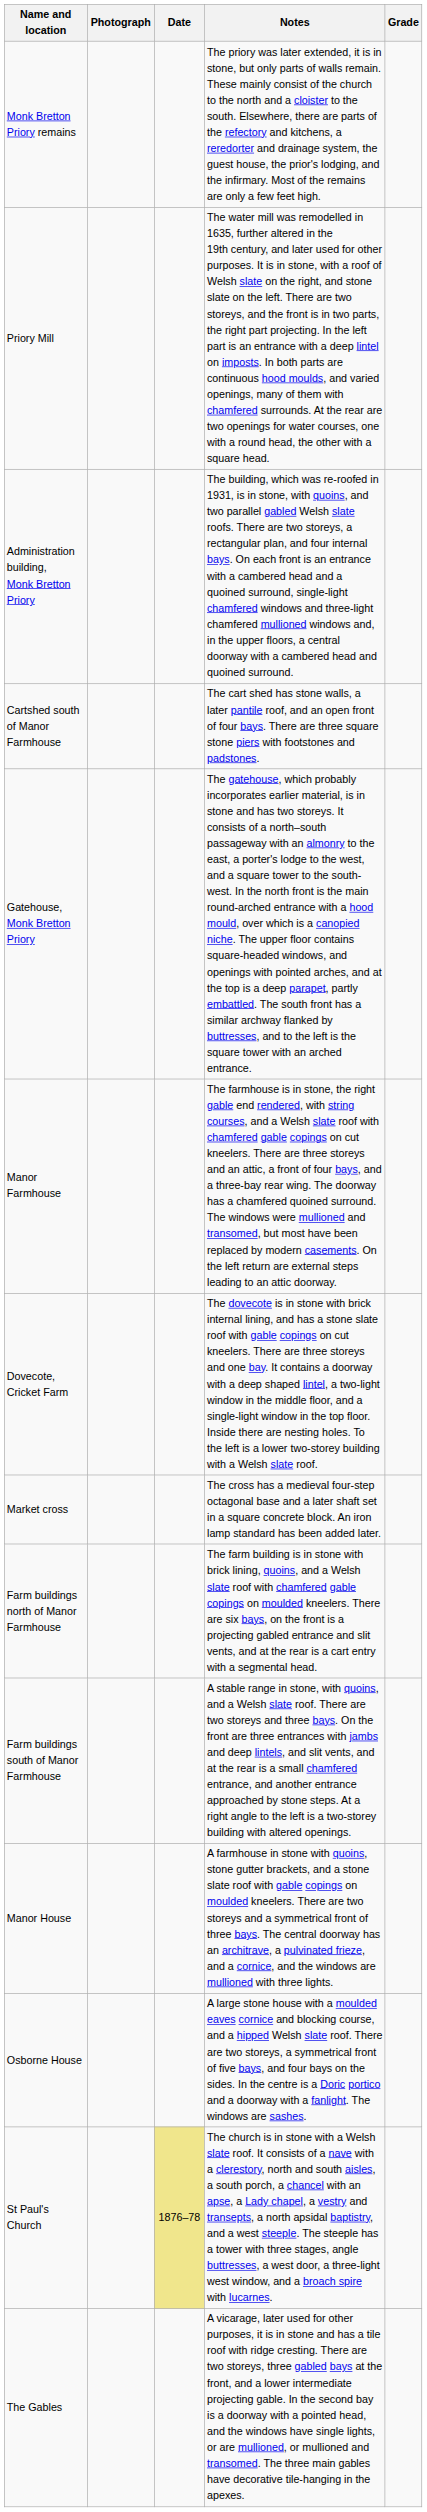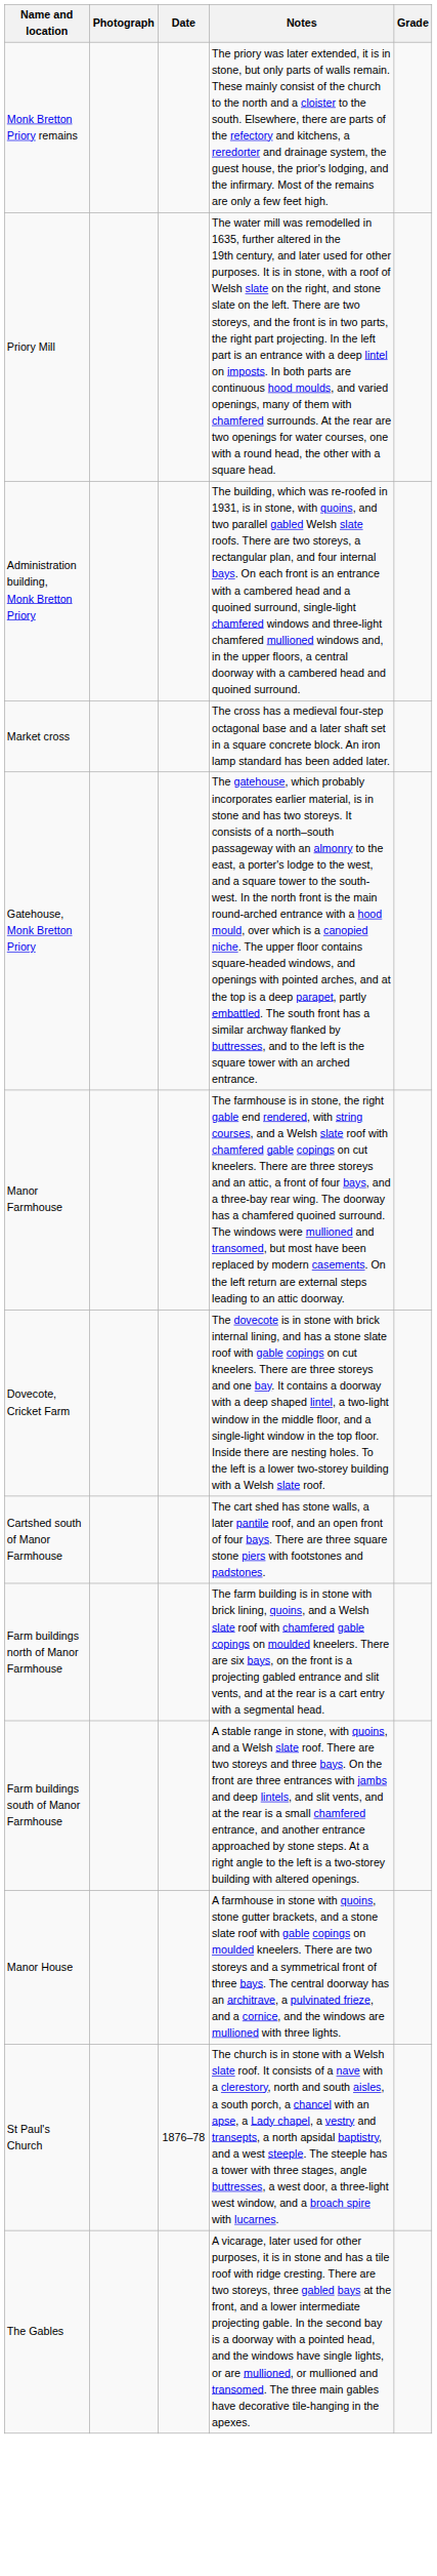rows swapped: Market cross <-> Cartshed south of Manor Farmhouse
- row: Osborne House | A large stone house with a moulded eaves cornice and blocking course, and a hipped Welsh slate roof. There are two storeys, a symmetrical front of five bays, and four bays on the sides. In the centre is a Doric portico and a doorway with a fanlight. The windows are sashes.
St Paul's Church | Date: khaki background -> no background
